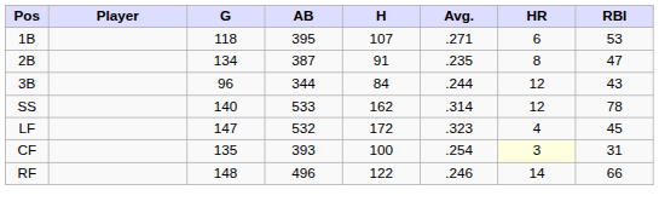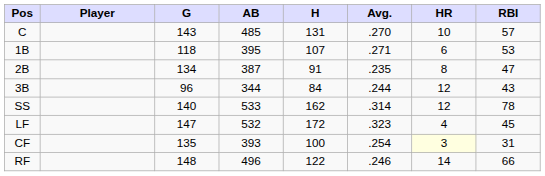+ row: C | 143 | 485 | 131 | .270 | 10 | 57
